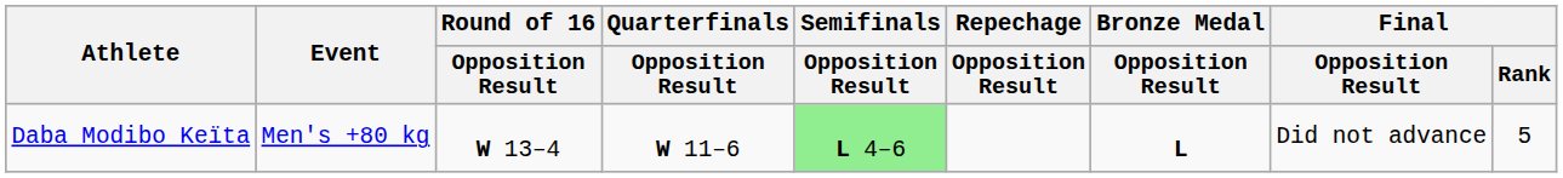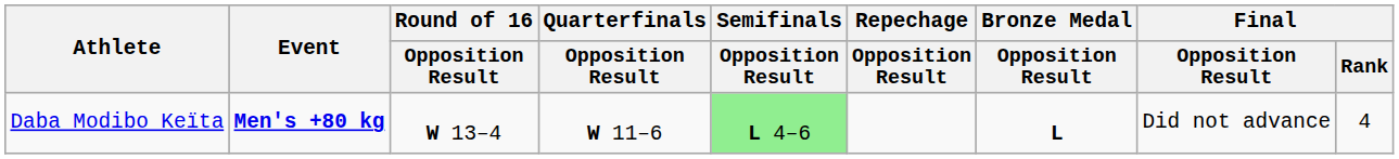Daba Modibo Keïta | Event: normal -> bold
Daba Modibo Keïta | Final / Rank: 5 -> 4
